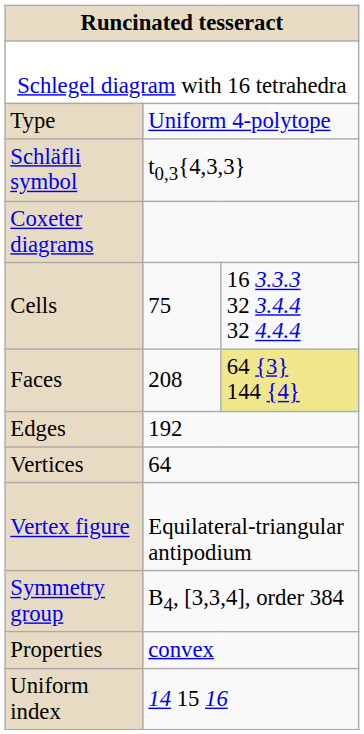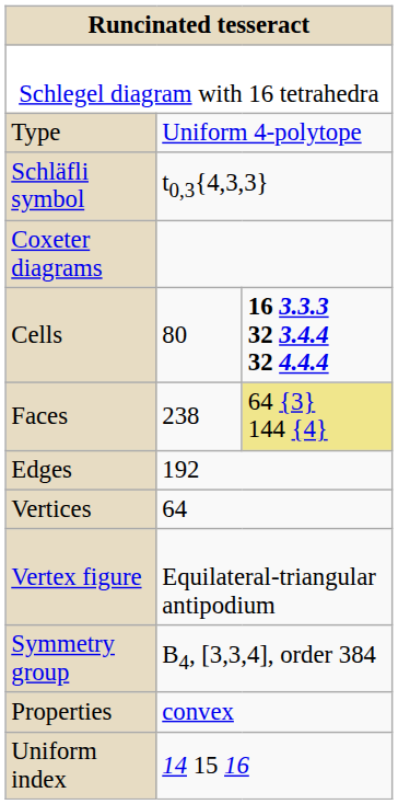Cells | column 2: 75 -> 80
Cells | column 3: normal -> bold
Faces | column 2: 208 -> 238
